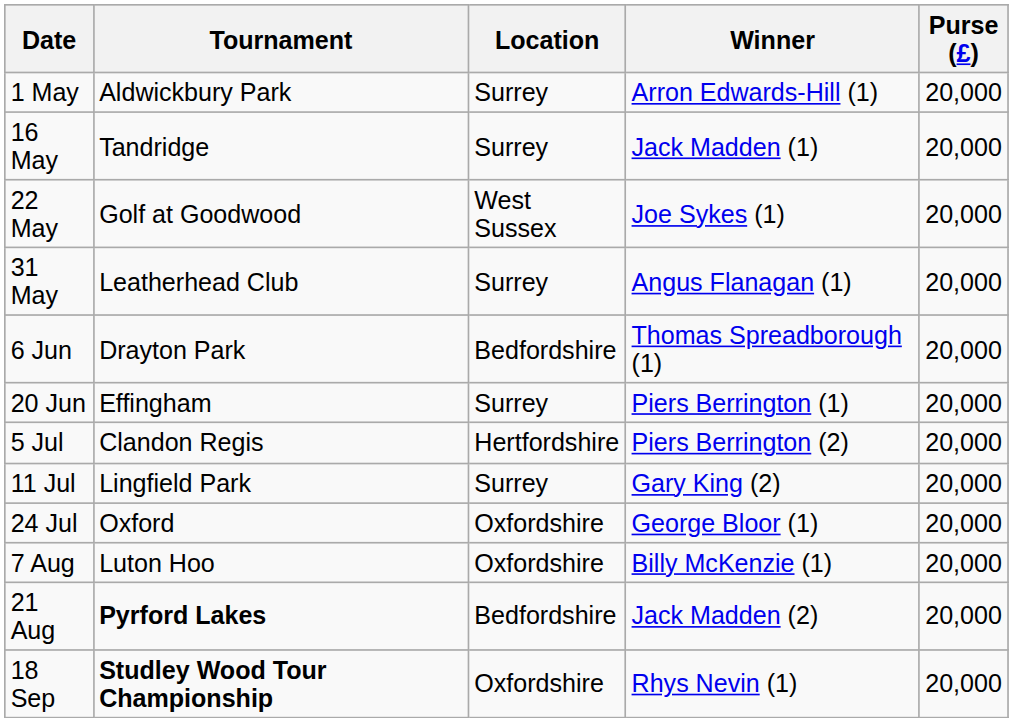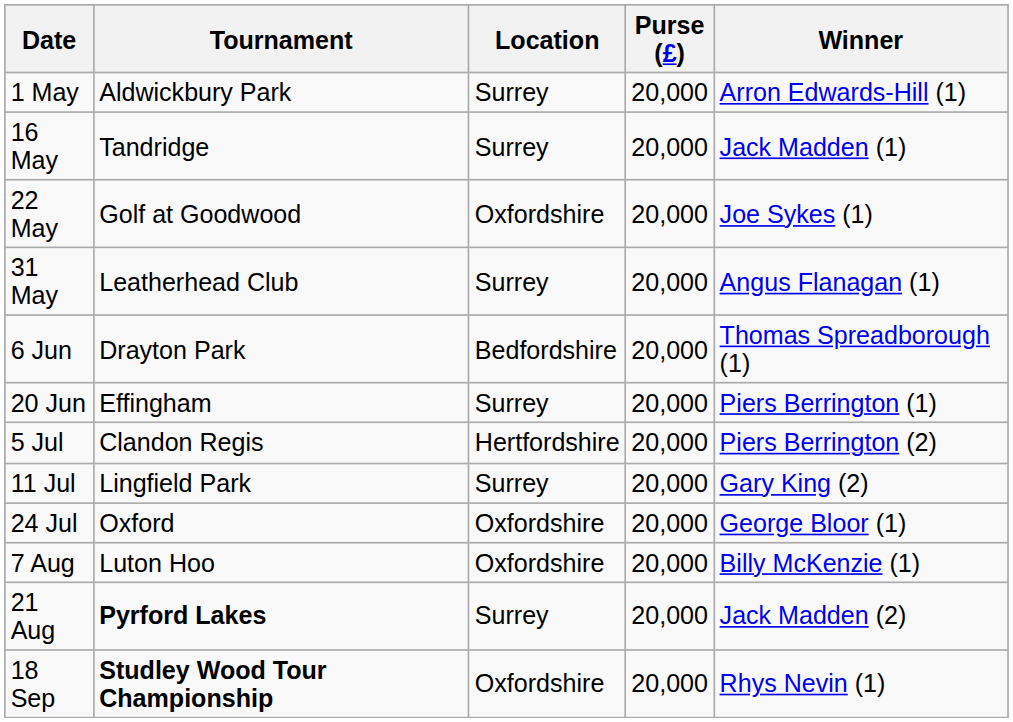columns swapped: Purse (£) <-> Winner
22 May | Location: West Sussex -> Oxfordshire
21 Aug | Location: Bedfordshire -> Surrey
